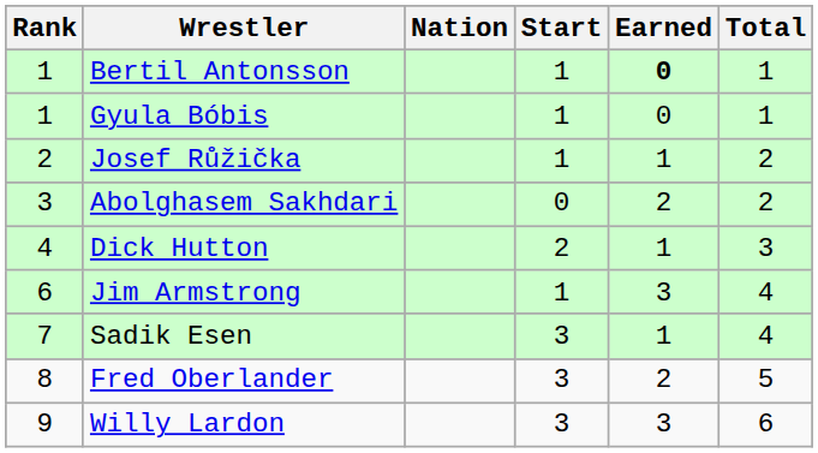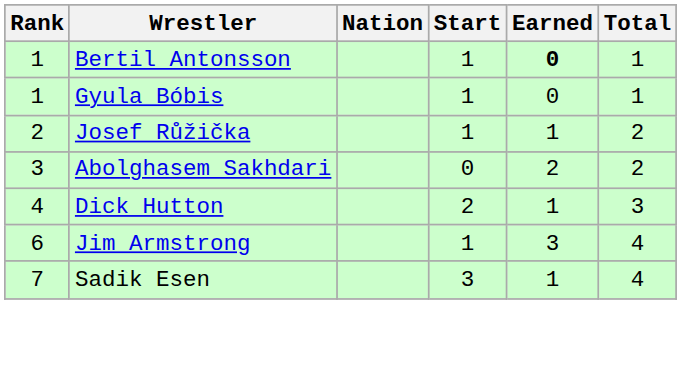- row: 8 | Fred Oberlander | 3 | 2 | 5
- row: 9 | Willy Lardon | 3 | 3 | 6
